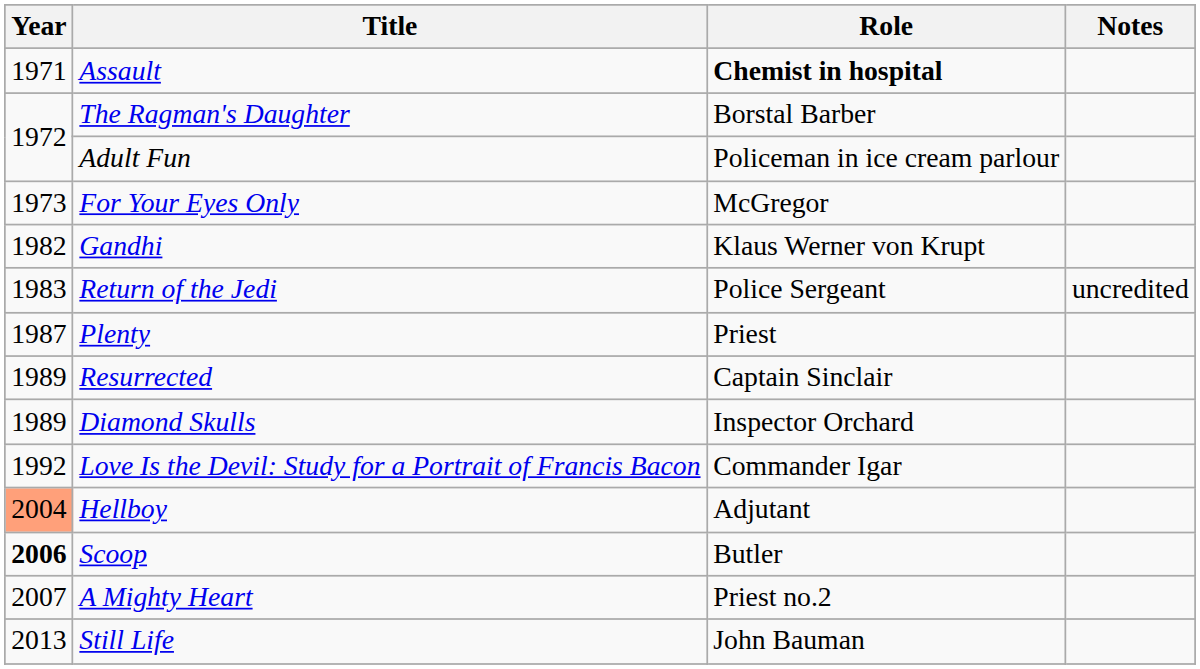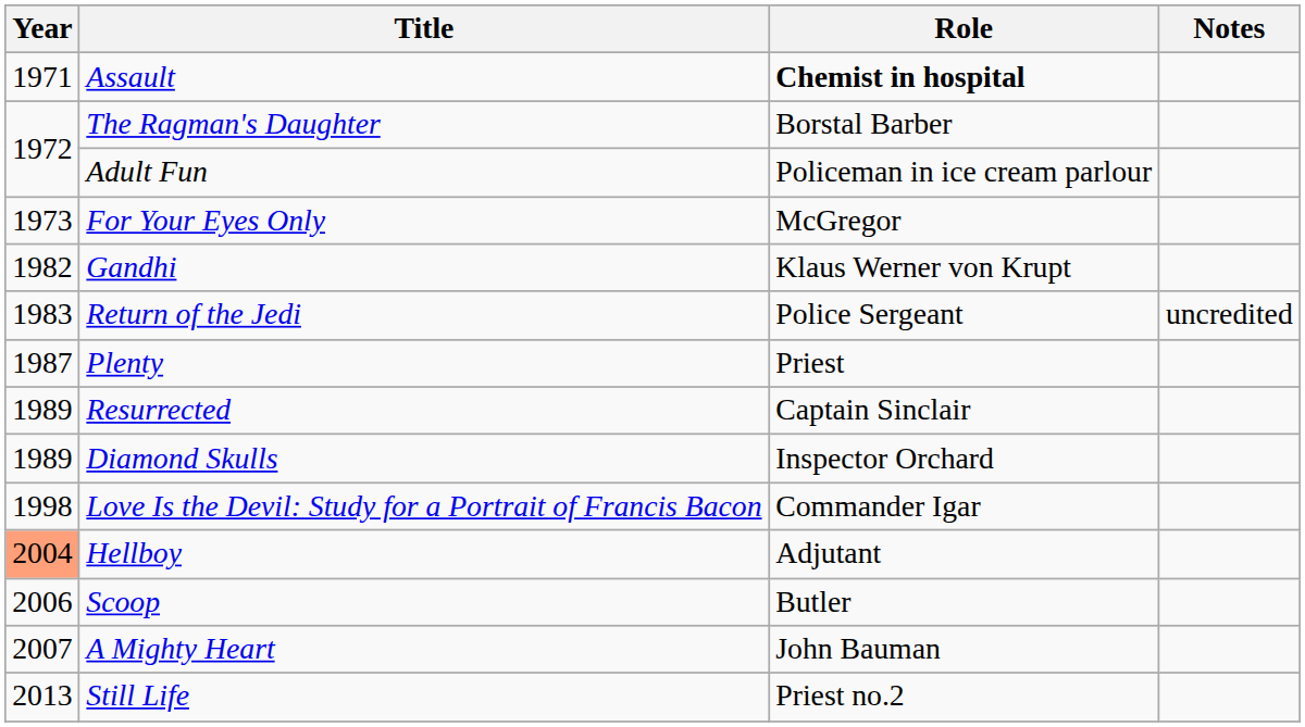Love Is the Devil: Study for a Portrait of Francis Bacon | Year: 1992 -> 1998
Scoop | Year: bold -> normal
A Mighty Heart | Role: Priest no.2 -> John Bauman
Still Life | Role: John Bauman -> Priest no.2
